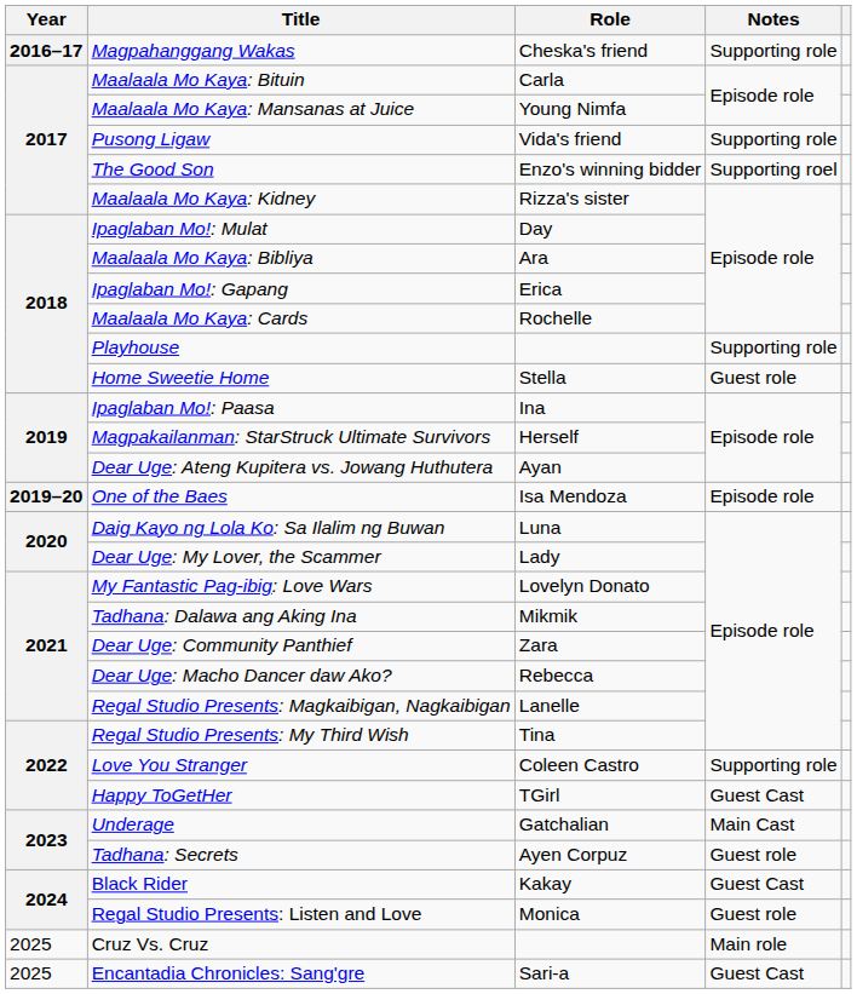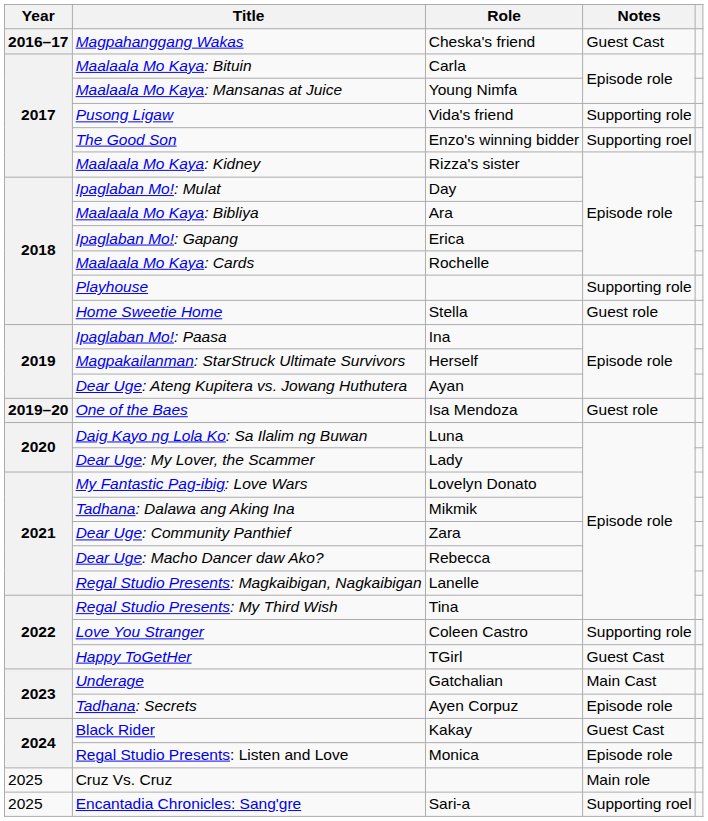Magpahanggang Wakas | Notes: Supporting role -> Guest Cast
One of the Baes | Notes: Episode role -> Guest role
Tadhana: Secrets | Notes: Guest role -> Episode role
Regal Studio Presents: Listen and Love | Notes: Guest role -> Episode role
Encantadia Chronicles: Sang'gre | Notes: Guest Cast -> Supporting roel
